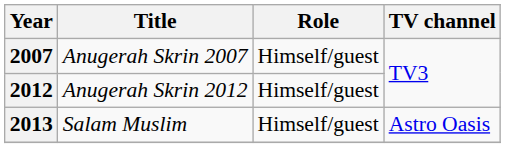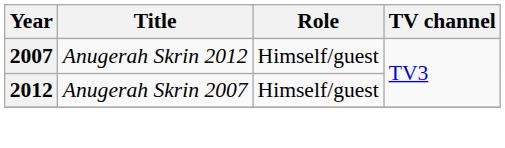2007 | Title: Anugerah Skrin 2007 -> Anugerah Skrin 2012
2012 | Title: Anugerah Skrin 2012 -> Anugerah Skrin 2007
- row: 2013 | Salam Muslim | Himself/guest | Astro Oasis
